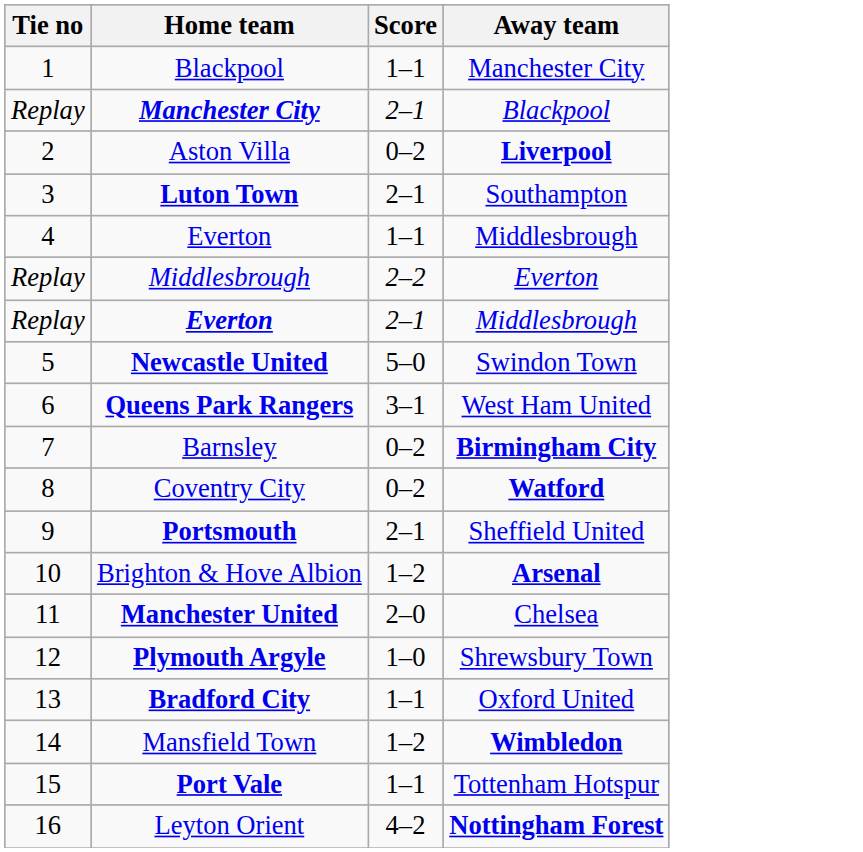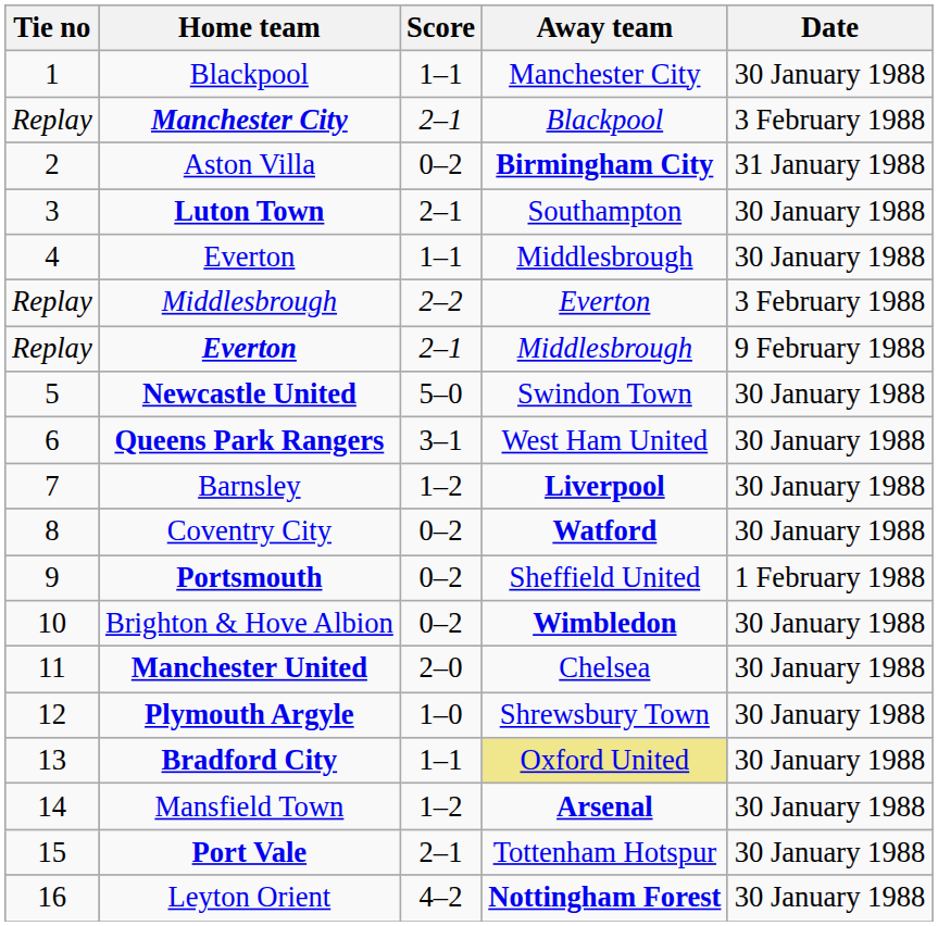+ column: Date | 30 January 1988 | 3 February 1988 | 31 January 1988 | 30 January 1988 | 30 January 1988 | 3 February 1988 | 9 February 1988 | 30 January 1988 | 30 January 1988 | 30 January 1988 | 30 January 1988 | 1 February 1988 | 30 January 1988 | 30 January 1988 | 30 January 1988 | 30 January 1988 | 30 January 1988 | 30 January 1988 | 30 January 1988
Aston Villa | Away team: Liverpool -> Birmingham City
Barnsley | Score: 0–2 -> 1–2
Barnsley | Away team: Birmingham City -> Liverpool
Portsmouth | Score: 2–1 -> 0–2
Brighton & Hove Albion | Score: 1–2 -> 0–2
Brighton & Hove Albion | Away team: Arsenal -> Wimbledon
Bradford City | Away team: no background -> khaki background
Mansfield Town | Away team: Wimbledon -> Arsenal
Port Vale | Score: 1–1 -> 2–1
